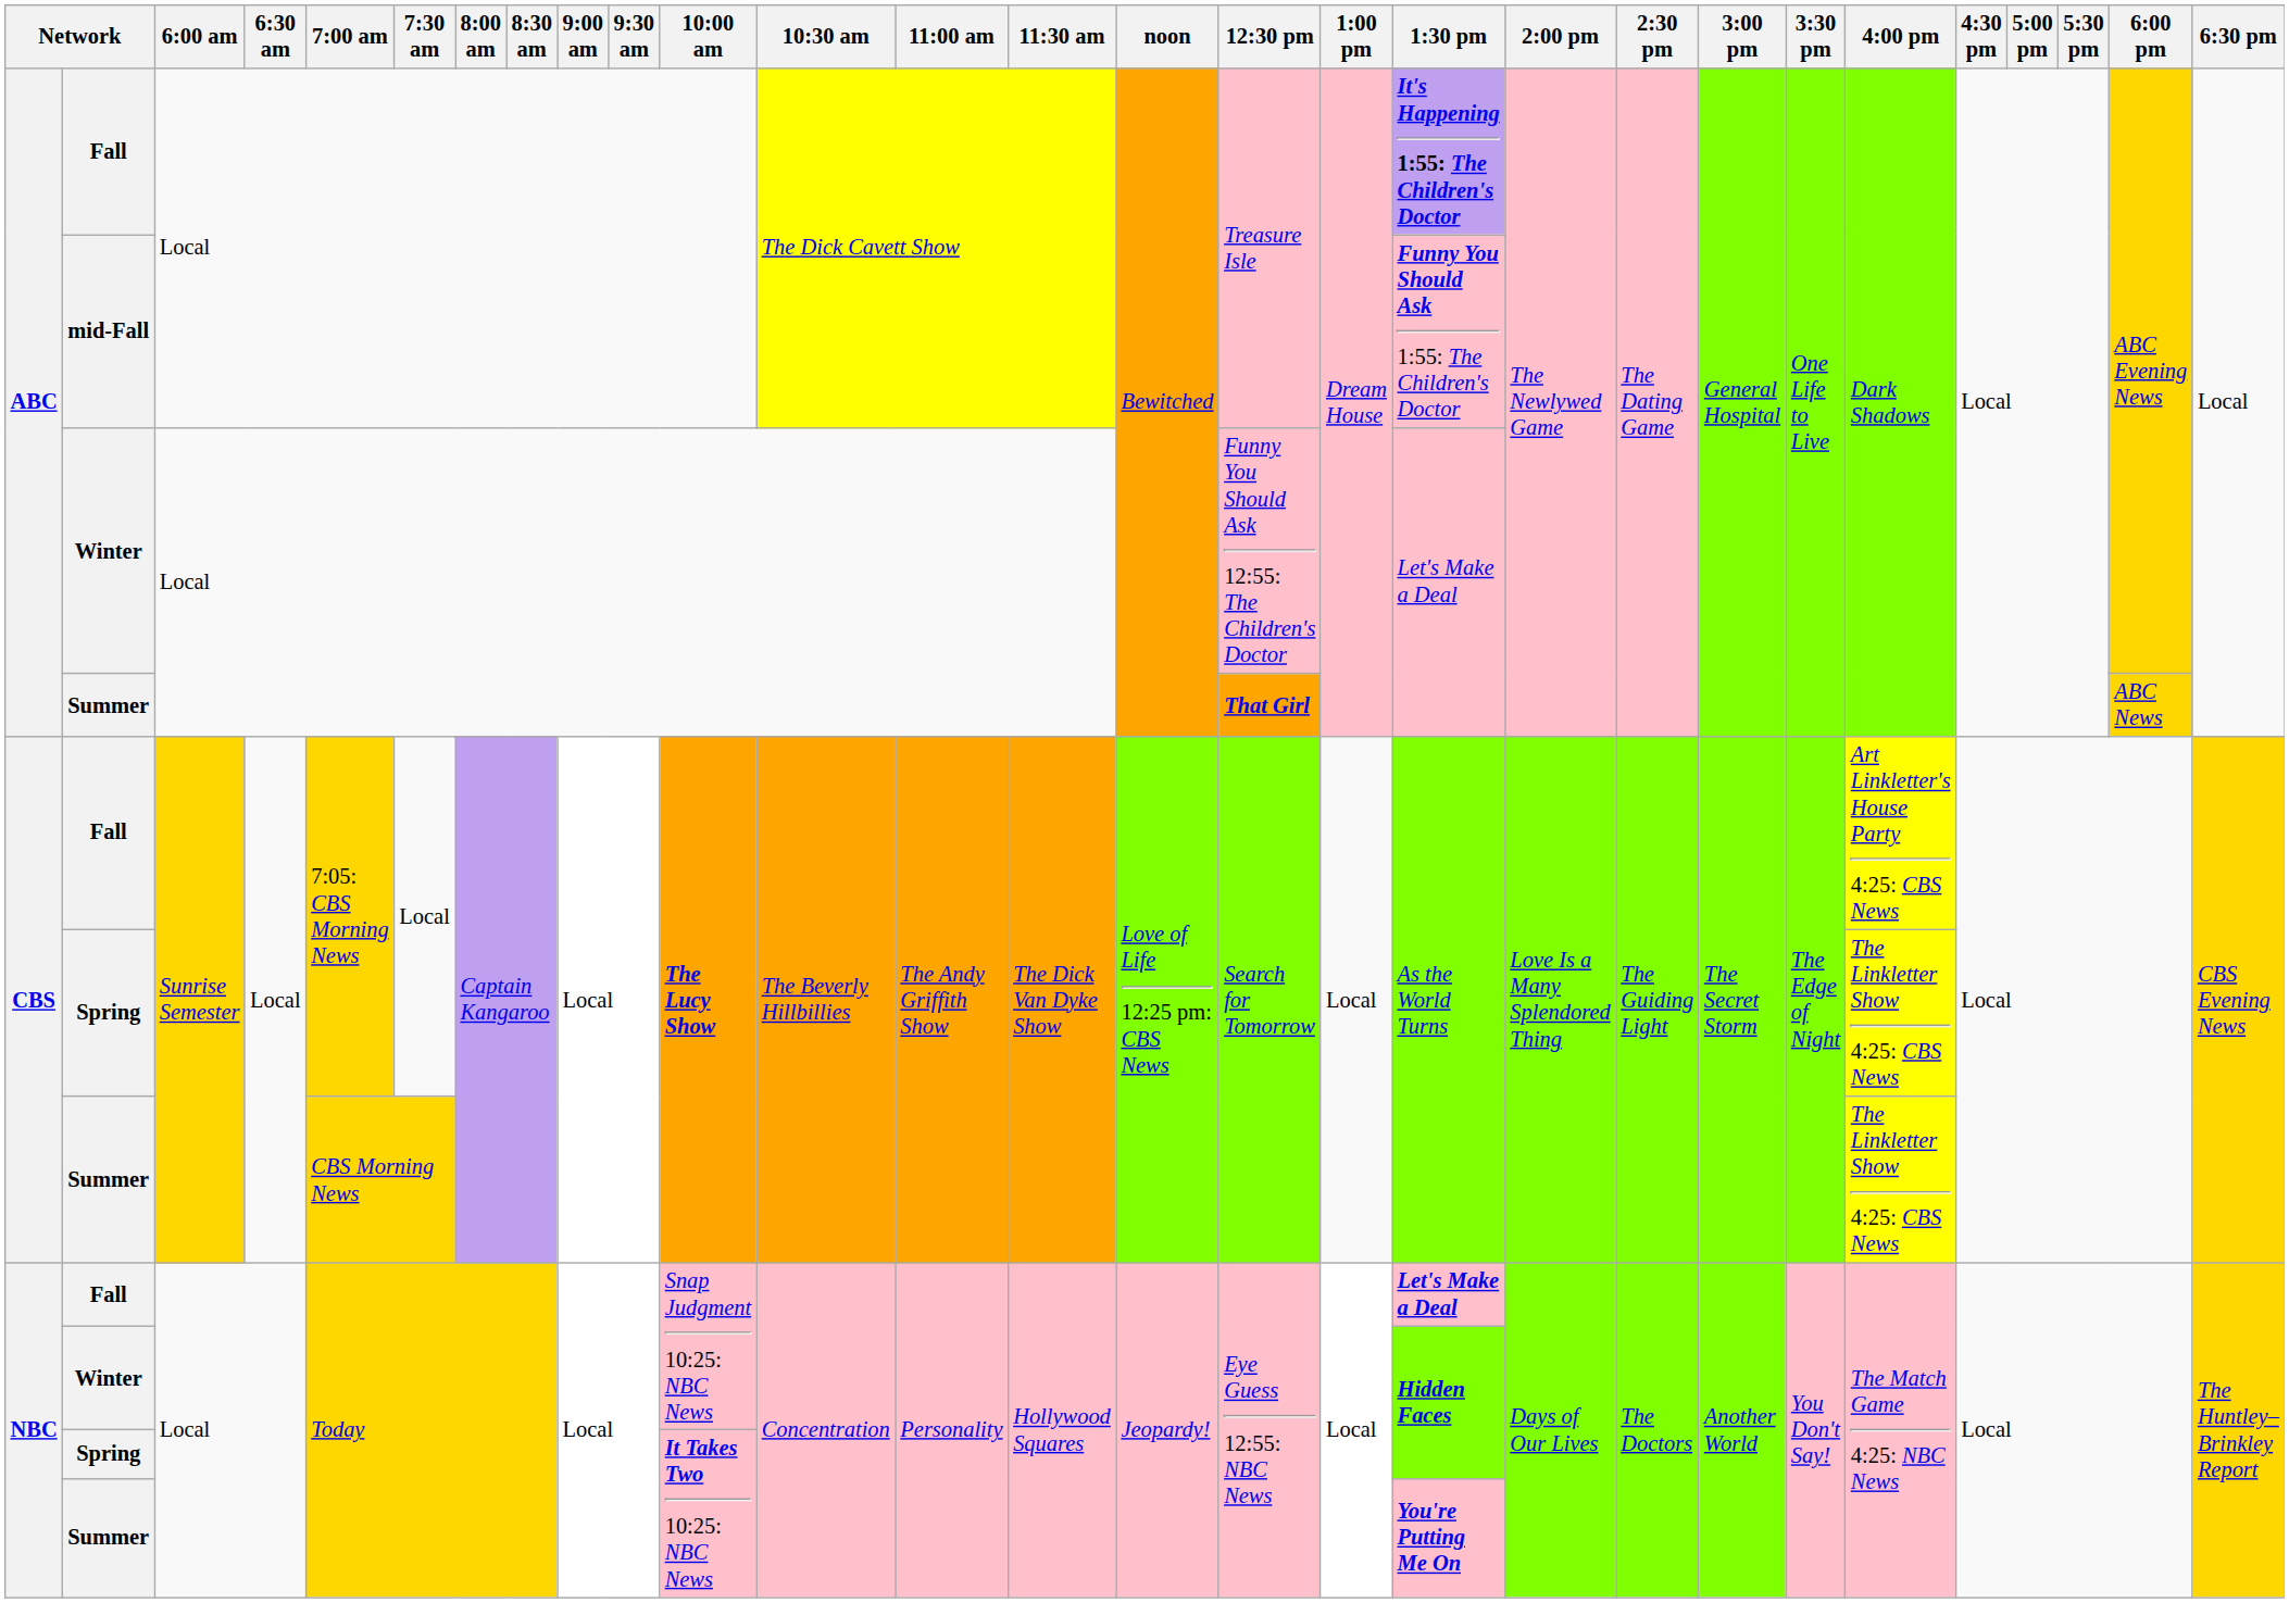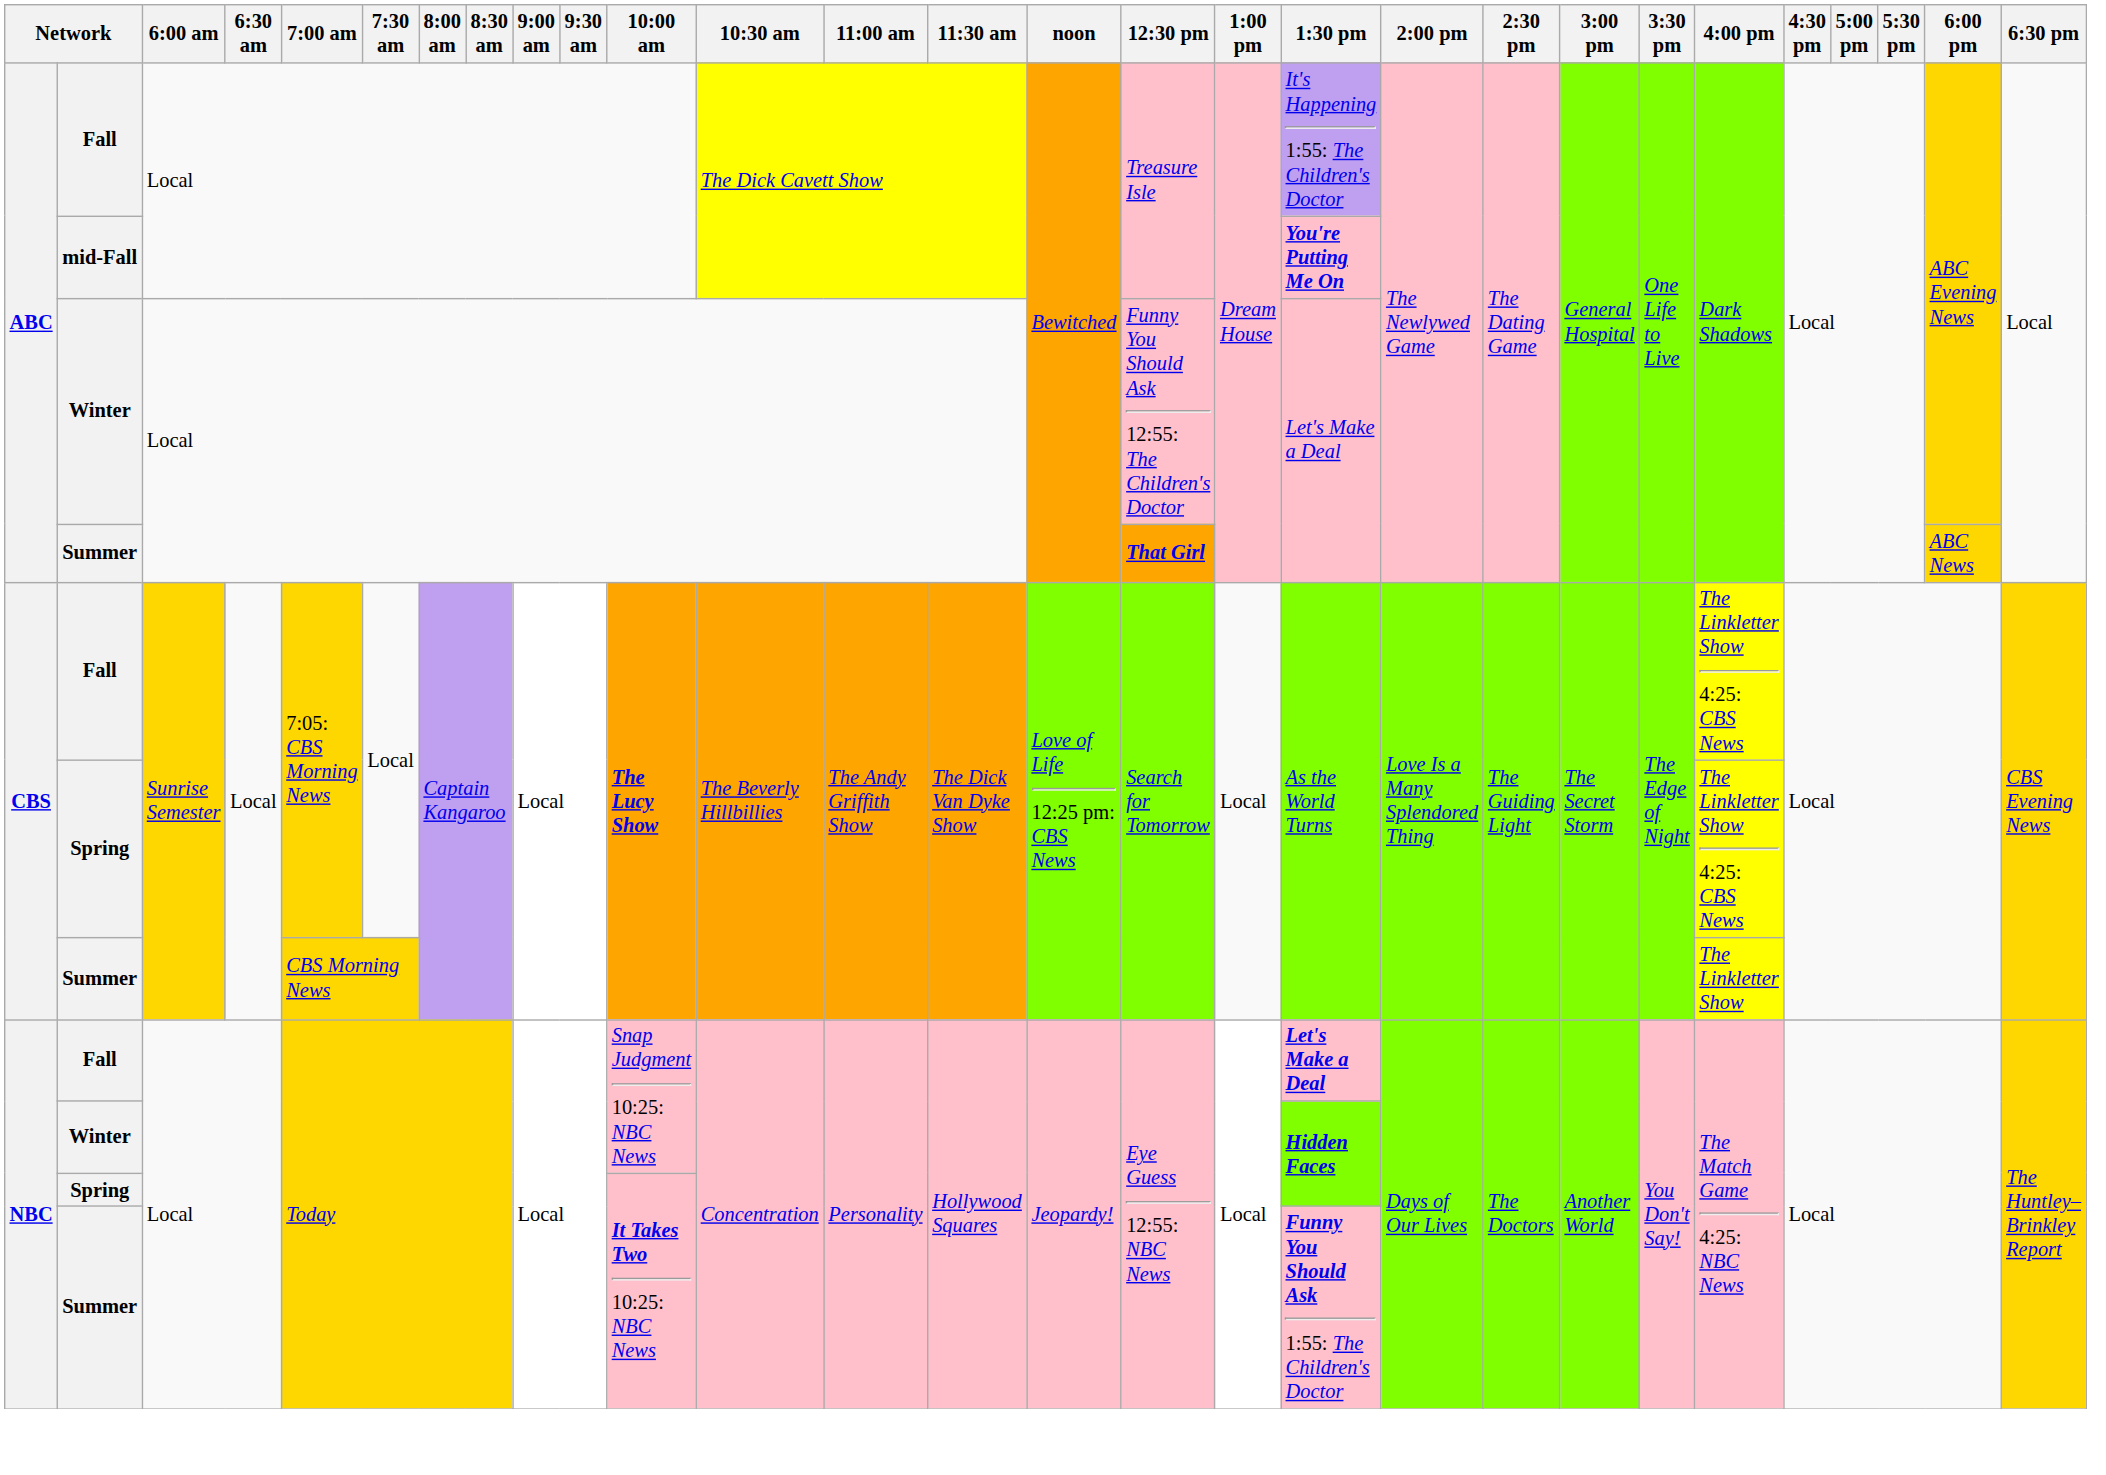ABC / Fall | 1:30 pm: bold -> normal
mid-Fall | 1:30 pm: Funny You Should Ask 1:55: The Children's Doctor -> You're Putting Me On
CBS / Fall | 4:00 pm: Art Linkletter's House Party 4:25: CBS News -> The Linkletter Show 4:25: CBS News
CBS / Summer | 4:00 pm: The Linkletter Show 4:25: CBS News -> The Linkletter Show
NBC / Summer | 1:30 pm: You're Putting Me On -> Funny You Should Ask 1:55: The Children's Doctor
